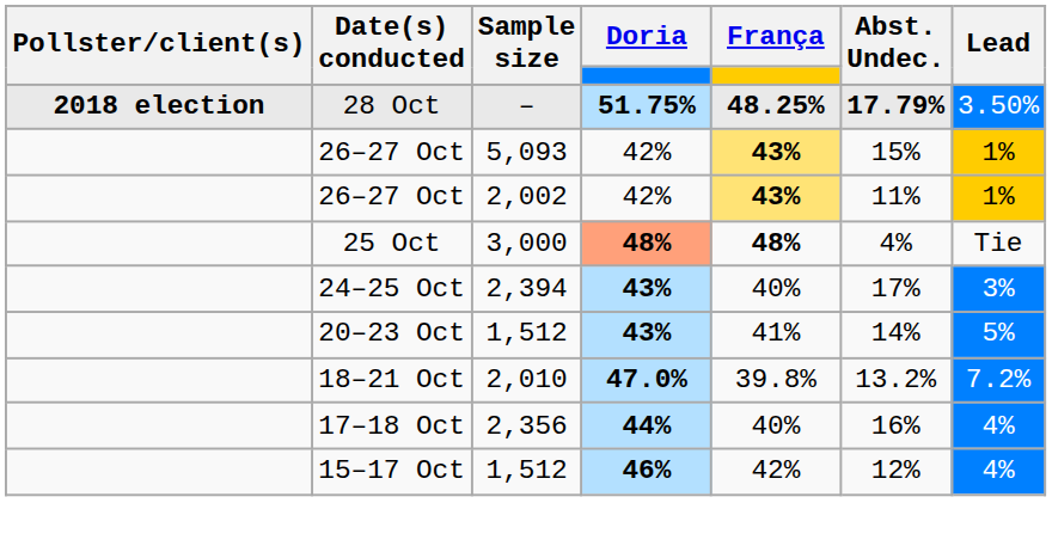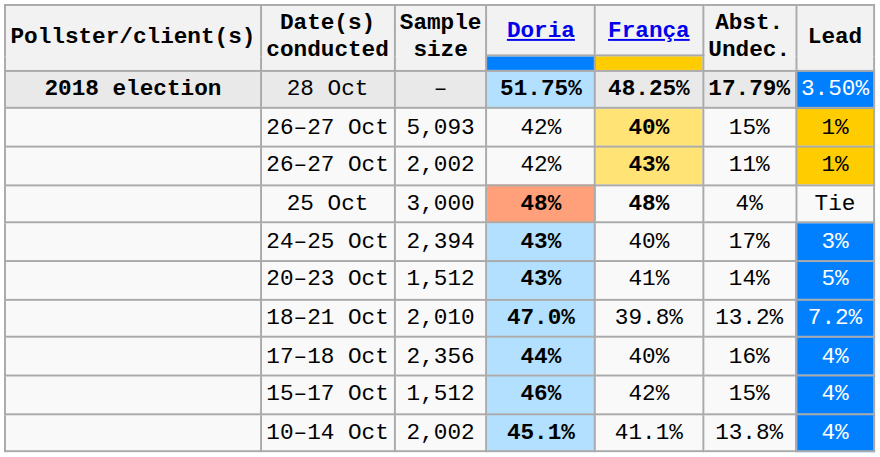26–27 Oct / 5,093 | França: 43% -> 40%
15–17 Oct | Abst. Undec.: 12% -> 15%
+ row: 10–14 Oct | 2,002 | 45.1% | 41.1% | 13.8% | 4%
